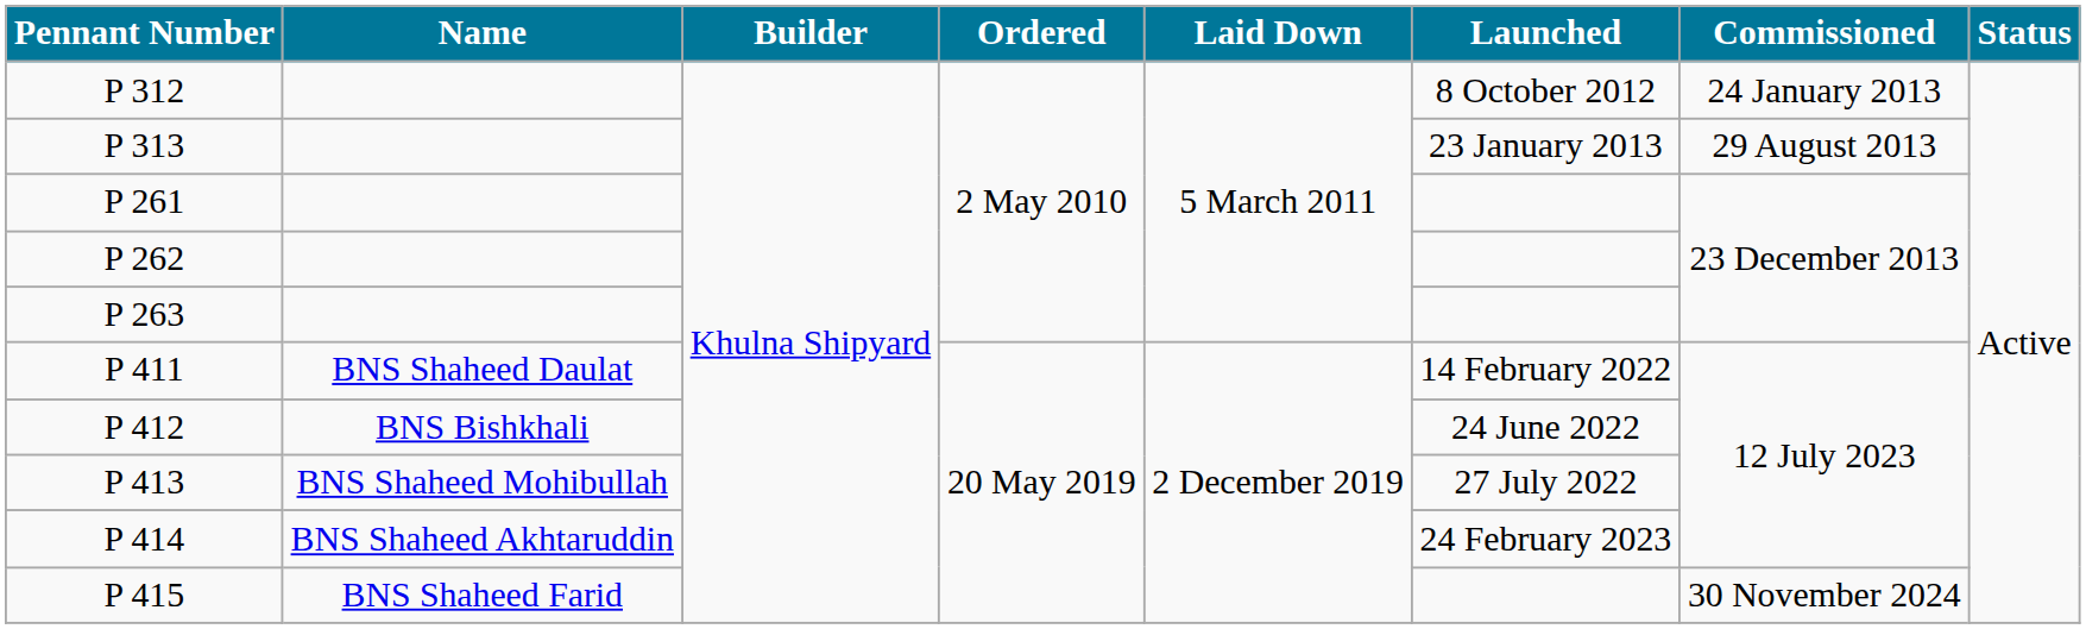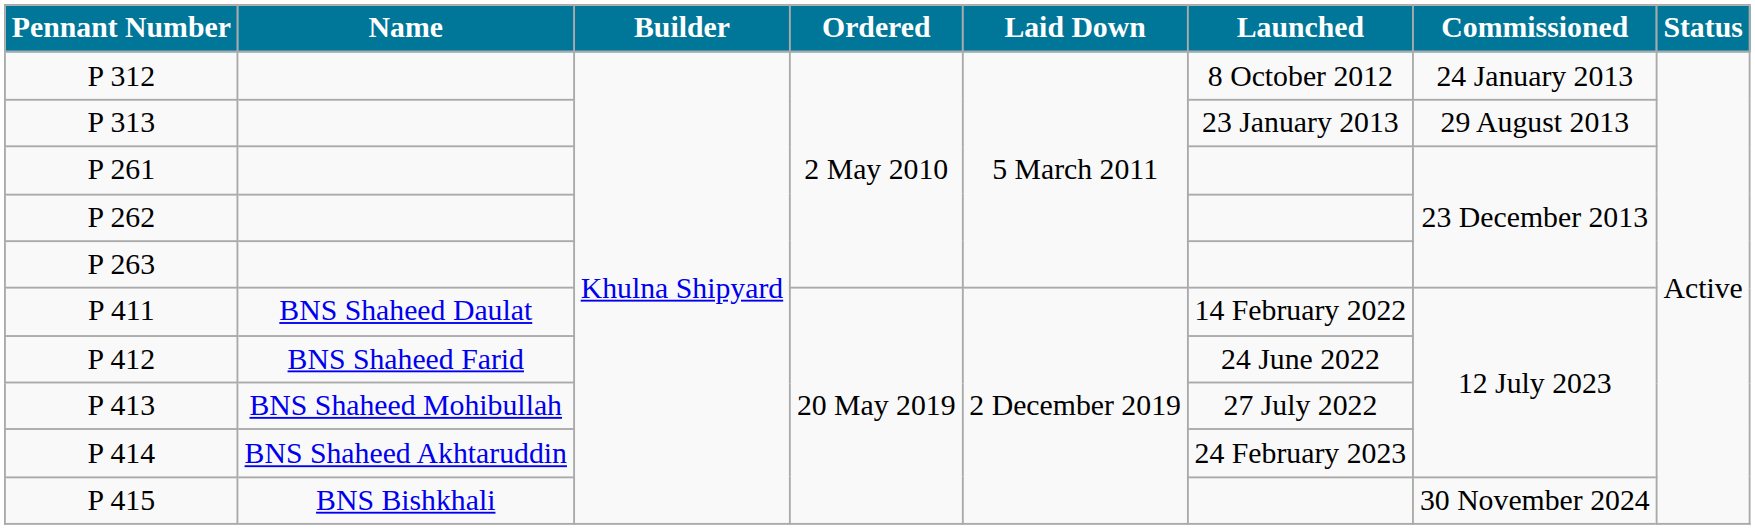P 412 | Name: BNS Bishkhali -> BNS Shaheed Farid
P 415 | Name: BNS Shaheed Farid -> BNS Bishkhali
